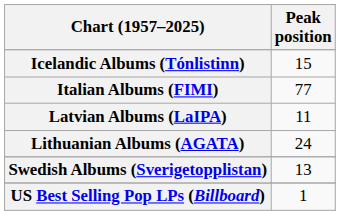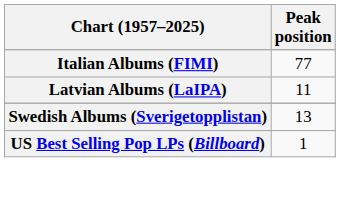- row: Icelandic Albums (Tónlistinn) | 15
- row: Lithuanian Albums (AGATA) | 24
